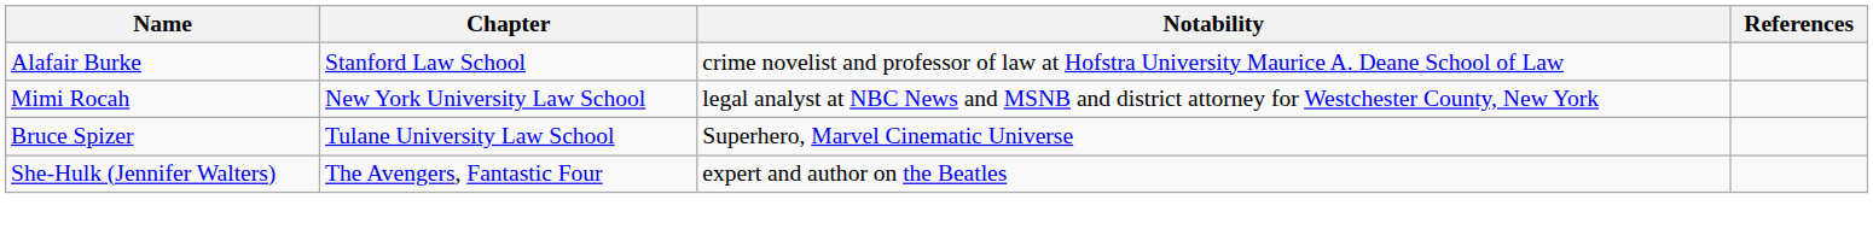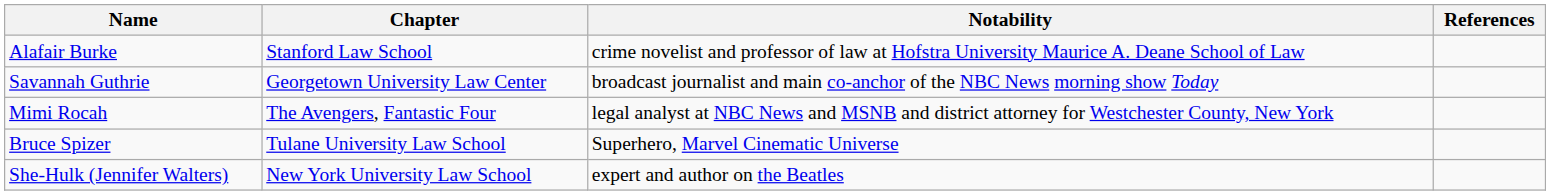+ row: Savannah Guthrie | Georgetown University Law Center | broadcast journalist and main co-anchor of the NBC News morning show Today
Mimi Rocah | Chapter: New York University Law School -> The Avengers, Fantastic Four
She-Hulk (Jennifer Walters) | Chapter: The Avengers, Fantastic Four -> New York University Law School
